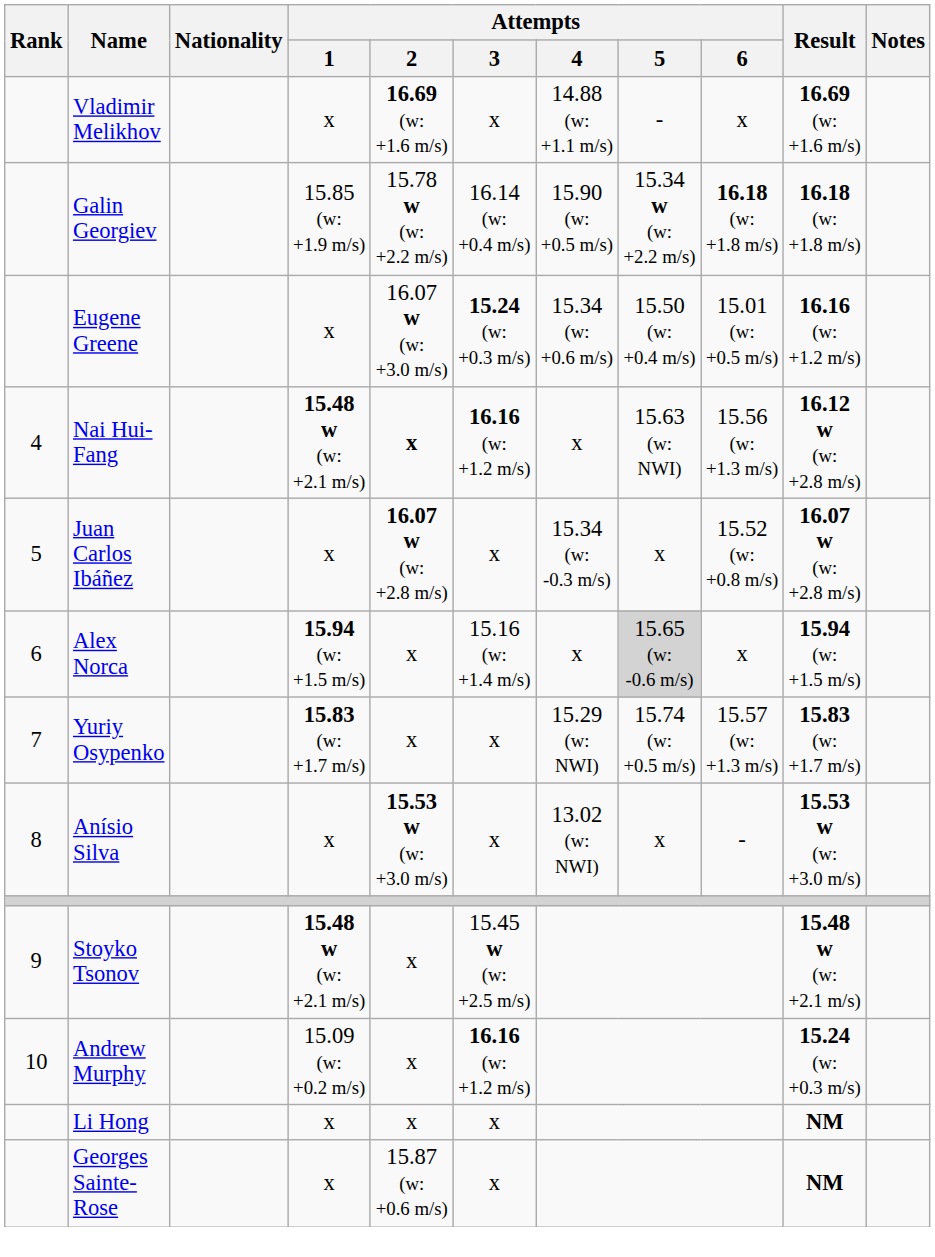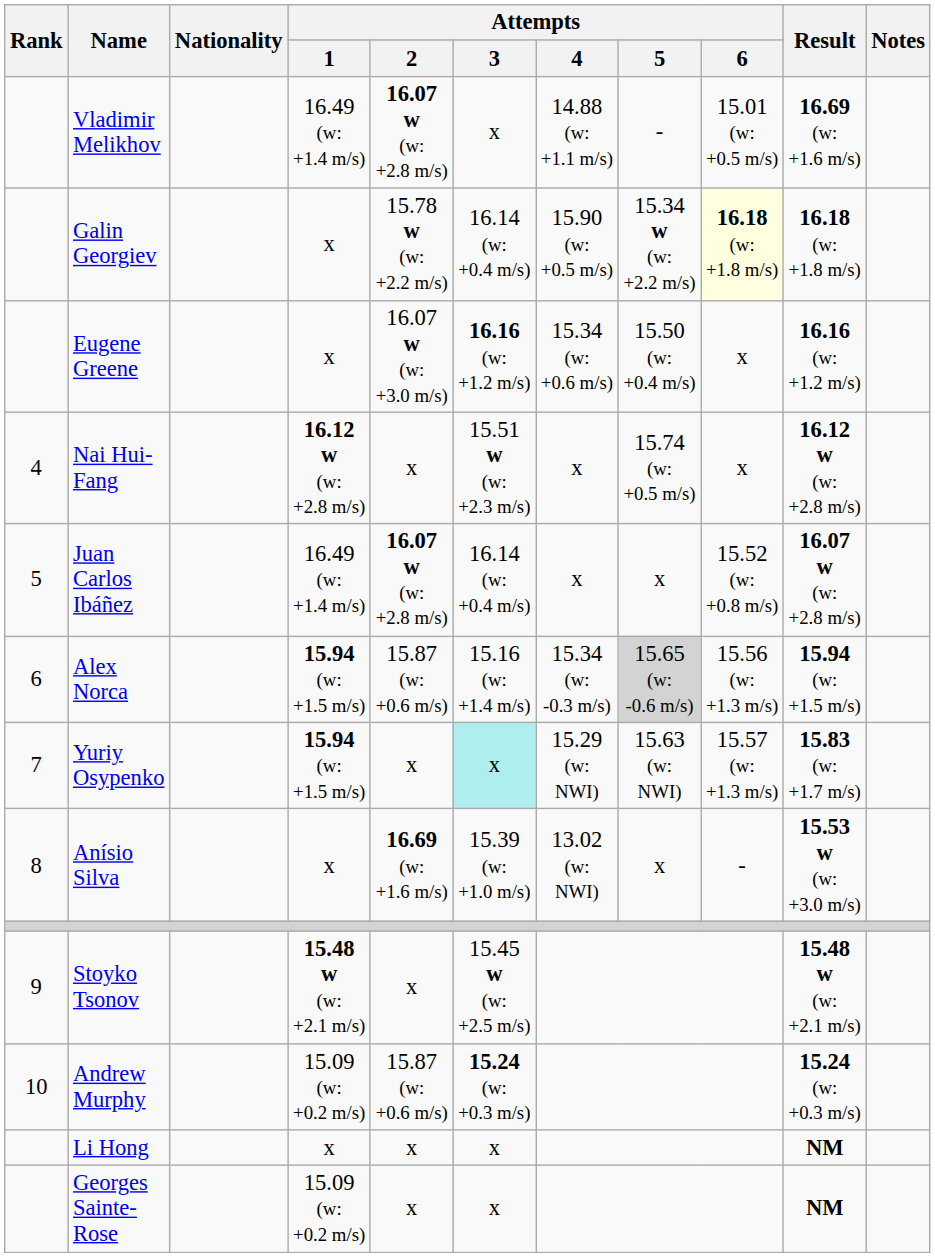Vladimir Melikhov | Attempts / 1: x -> 16.49 (w: +1.4 m/s)
Vladimir Melikhov | Attempts / 2: 16.69 (w: +1.6 m/s) -> 16.07 w (w: +2.8 m/s)
Vladimir Melikhov | Attempts / 6: x -> 15.01 (w: +0.5 m/s)
Galin Georgiev | Attempts / 1: 15.85 (w: +1.9 m/s) -> x
Galin Georgiev | Attempts / 6: no background -> lightyellow background
Eugene Greene | Attempts / 3: 15.24 (w: +0.3 m/s) -> 16.16 (w: +1.2 m/s)
Eugene Greene | Attempts / 6: 15.01 (w: +0.5 m/s) -> x
Nai Hui-Fang | Attempts / 1: 15.48 w (w: +2.1 m/s) -> 16.12 w (w: +2.8 m/s)
Nai Hui-Fang | Attempts / 2: bold -> normal
Nai Hui-Fang | Attempts / 3: 16.16 (w: +1.2 m/s) -> 15.51 w (w: +2.3 m/s)
Nai Hui-Fang | Attempts / 5: 15.63 (w: NWI) -> 15.74 (w: +0.5 m/s)
Nai Hui-Fang | Attempts / 6: 15.56 (w: +1.3 m/s) -> x
Juan Carlos Ibáñez | Attempts / 1: x -> 16.49 (w: +1.4 m/s)
Juan Carlos Ibáñez | Attempts / 3: x -> 16.14 (w: +0.4 m/s)
Juan Carlos Ibáñez | Attempts / 4: 15.34 (w: -0.3 m/s) -> x
Alex Norca | Attempts / 2: x -> 15.87 (w: +0.6 m/s)
Alex Norca | Attempts / 4: x -> 15.34 (w: -0.3 m/s)
Alex Norca | Attempts / 6: x -> 15.56 (w: +1.3 m/s)
Yuriy Osypenko | Attempts / 1: 15.83 (w: +1.7 m/s) -> 15.94 (w: +1.5 m/s)
Yuriy Osypenko | Attempts / 3: no background -> paleturquoise background
Yuriy Osypenko | Attempts / 5: 15.74 (w: +0.5 m/s) -> 15.63 (w: NWI)
Anísio Silva | Attempts / 2: 15.53 w (w: +3.0 m/s) -> 16.69 (w: +1.6 m/s)
Anísio Silva | Attempts / 3: x -> 15.39 (w: +1.0 m/s)
Andrew Murphy | Attempts / 2: x -> 15.87 (w: +0.6 m/s)
Andrew Murphy | Attempts / 3: 16.16 (w: +1.2 m/s) -> 15.24 (w: +0.3 m/s)
Georges Sainte-Rose | Attempts / 1: x -> 15.09 (w: +0.2 m/s)
Georges Sainte-Rose | Attempts / 2: 15.87 (w: +0.6 m/s) -> x
